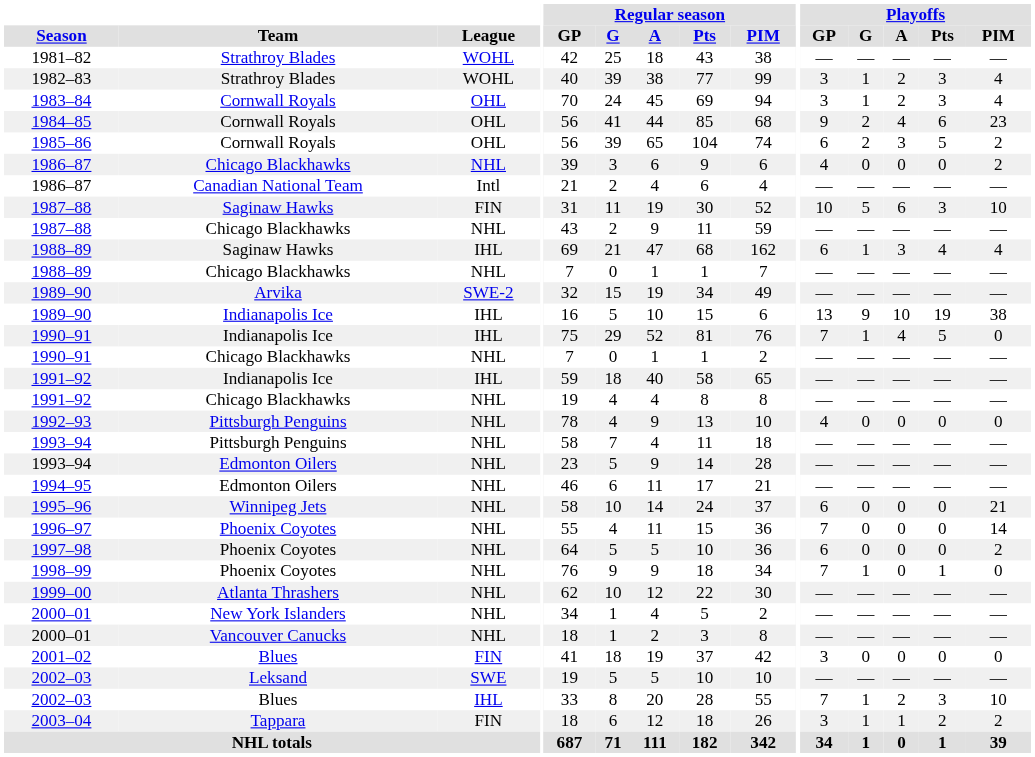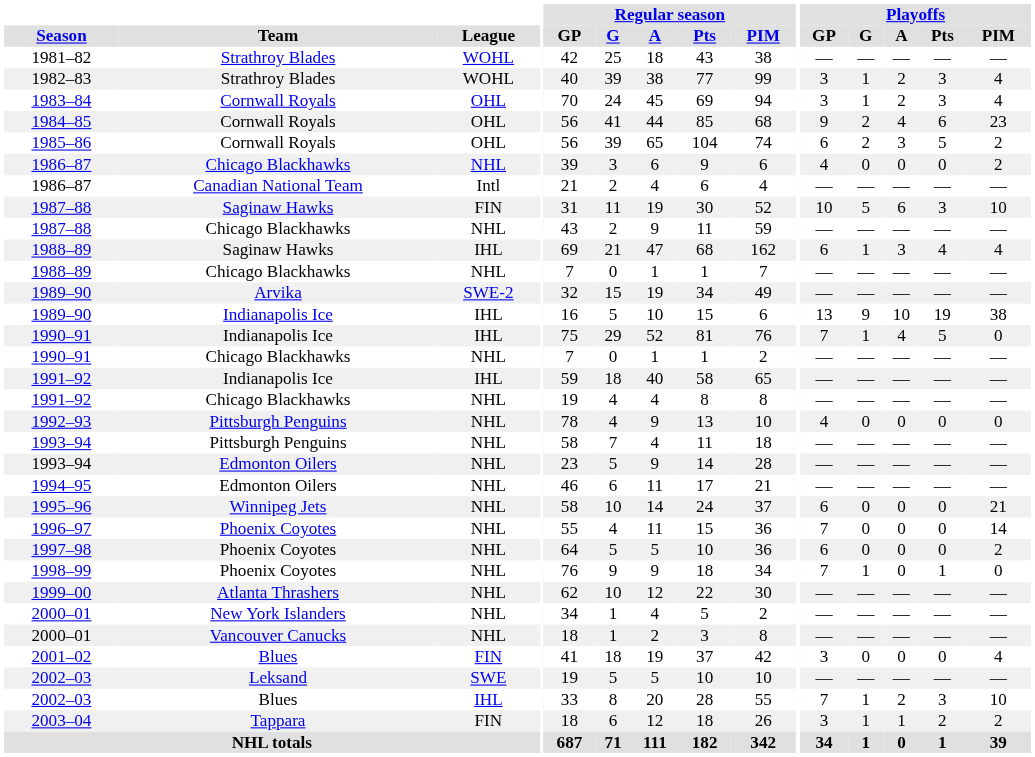2001–02 | Playoffs / PIM: 0 -> 4
